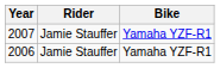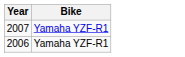- column: Rider | Jamie Stauffer | Jamie Stauffer
